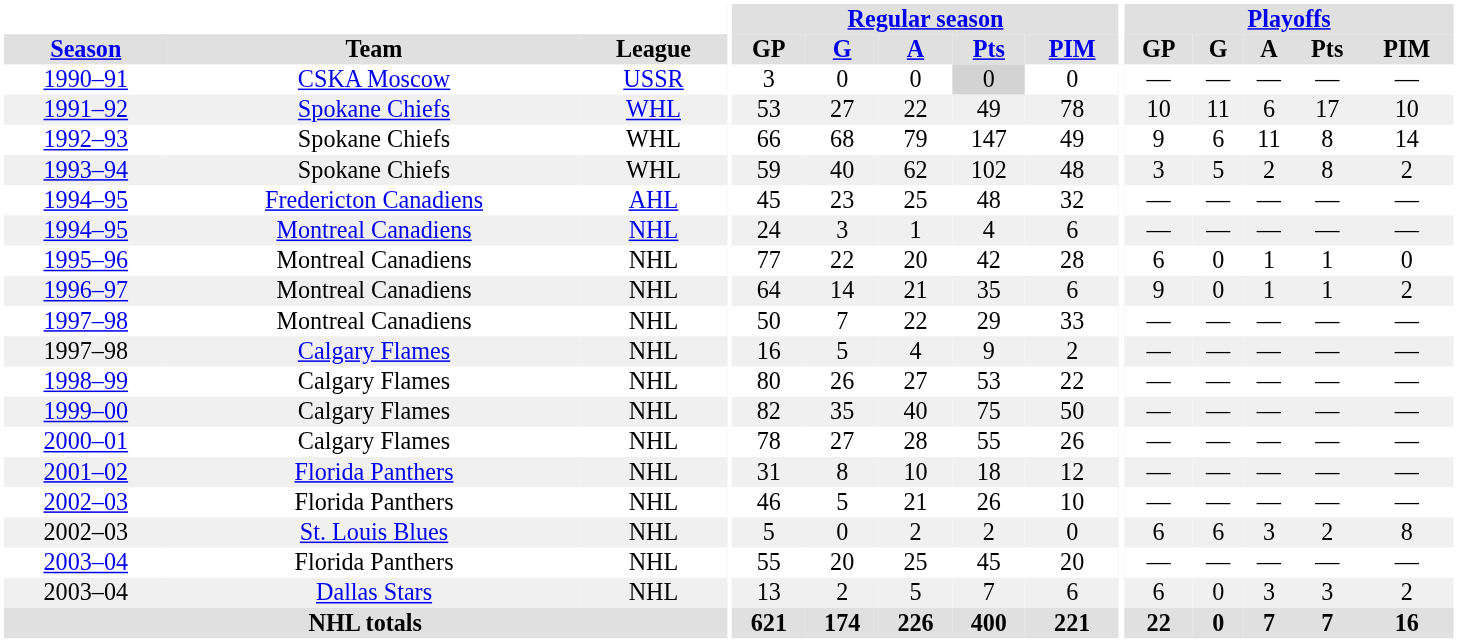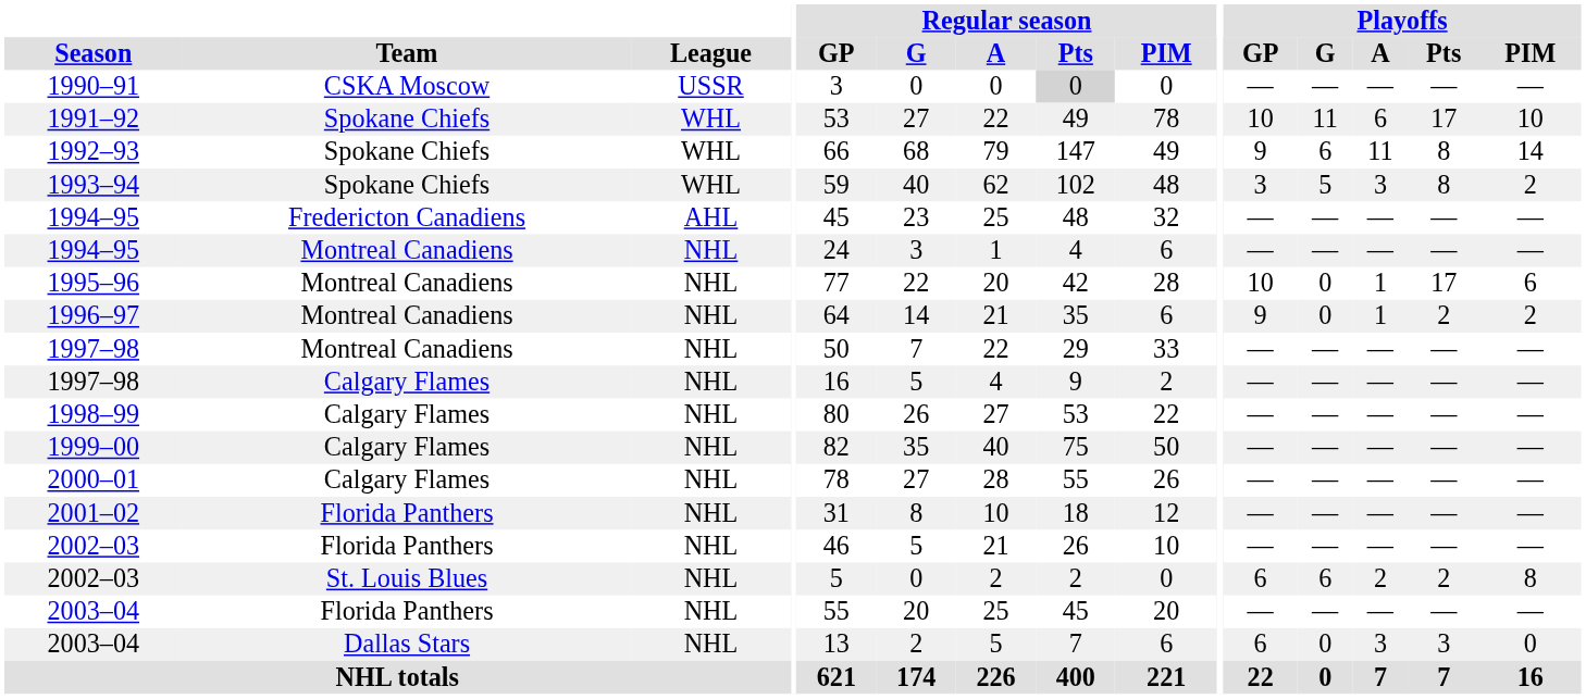1993–94 | Playoffs / A: 2 -> 3
1995–96 | Playoffs / GP: 6 -> 10
1995–96 | Playoffs / Pts: 1 -> 17
1995–96 | Playoffs / PIM: 0 -> 6
1996–97 | Playoffs / Pts: 1 -> 2
2002–03 / St. Louis Blues | Playoffs / A: 3 -> 2
2003–04 / Dallas Stars | Playoffs / PIM: 2 -> 0
